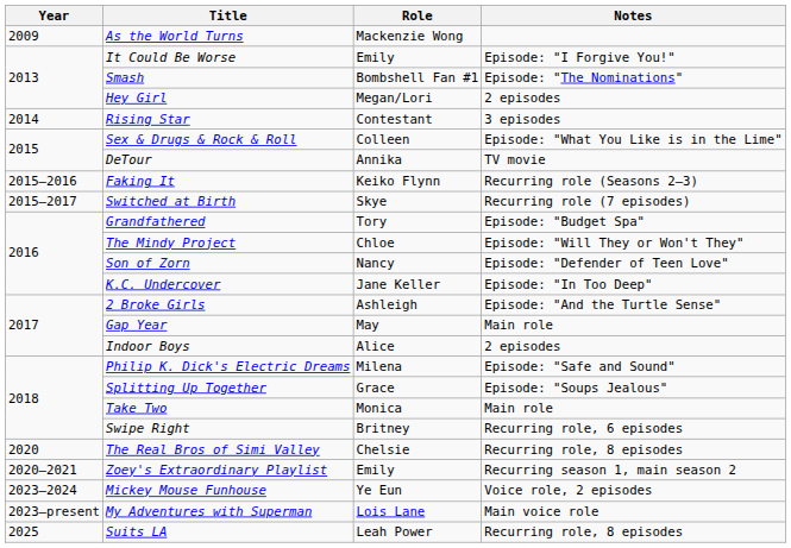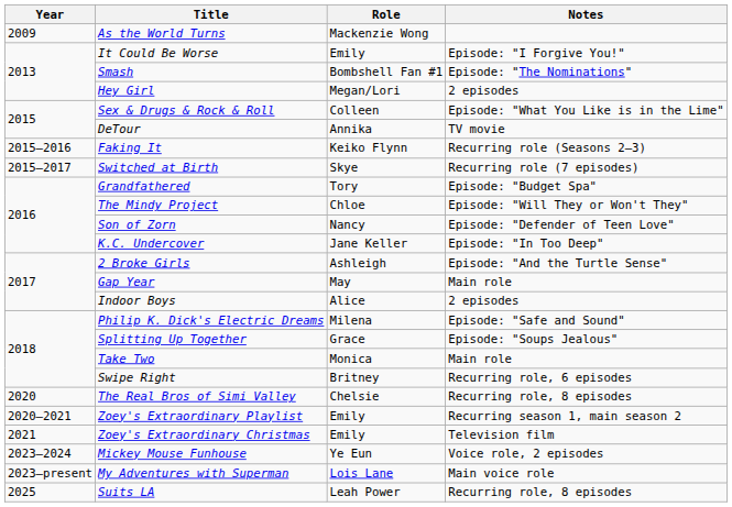- row: 2014 | Rising Star | Contestant | 3 episodes
+ row: 2021 | Zoey's Extraordinary Christmas | Emily | Television film
